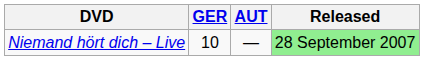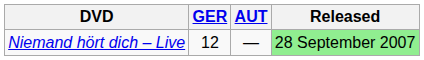Niemand hört dich – Live | GER: 10 -> 12
